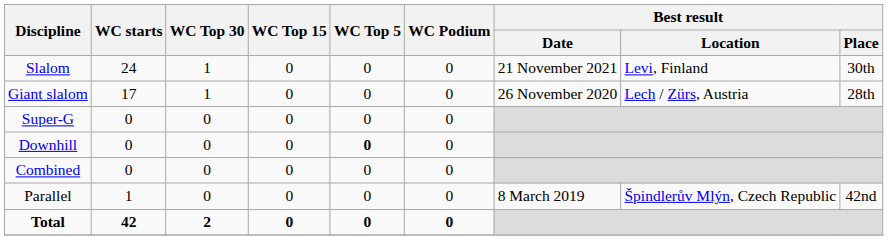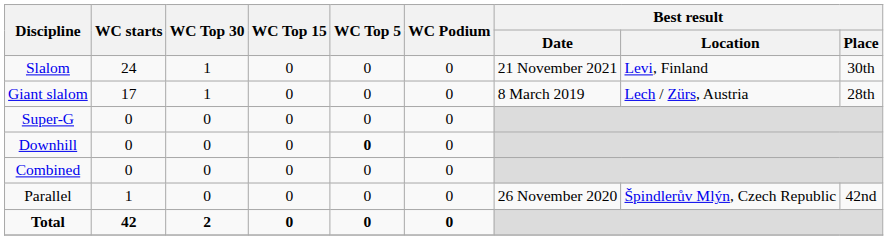Giant slalom | Best result / Date: 26 November 2020 -> 8 March 2019
Parallel | Best result / Date: 8 March 2019 -> 26 November 2020
